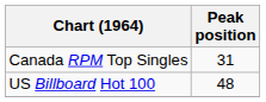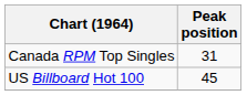US Billboard Hot 100 | Peak position: 48 -> 45
